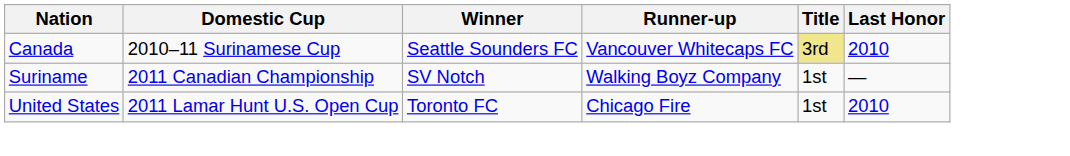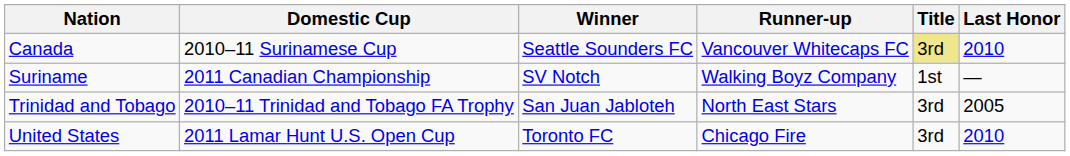+ row: Trinidad and Tobago | 2010–11 Trinidad and Tobago FA Trophy | San Juan Jabloteh | North East Stars | 3rd | 2005
United States | Title: 1st -> 3rd
